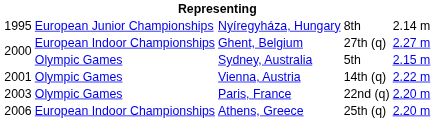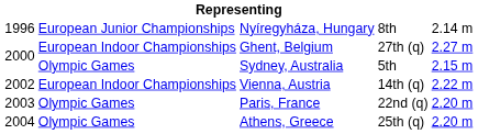Nyíregyháza, Hungary | column 1: 1995 -> 1996
Vienna, Austria | column 1: 2001 -> 2002
Vienna, Austria | column 2: Olympic Games -> European Indoor Championships
Athens, Greece | column 1: 2006 -> 2004
Athens, Greece | column 2: European Indoor Championships -> Olympic Games
